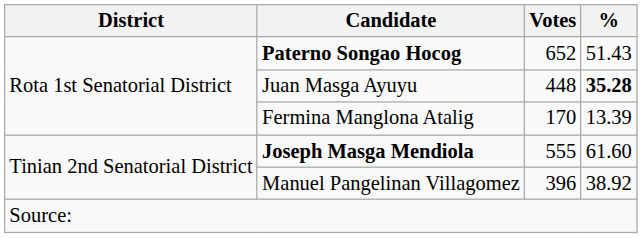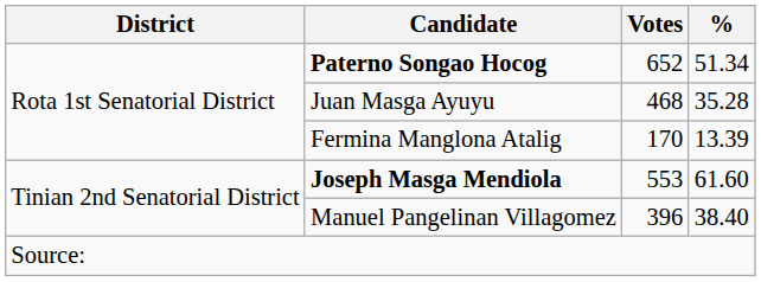Paterno Songao Hocog | %: 51.43 -> 51.34
Juan Masga Ayuyu | Votes: 448 -> 468
Juan Masga Ayuyu | %: bold -> normal
Joseph Masga Mendiola | Votes: 555 -> 553
Manuel Pangelinan Villagomez | %: 38.92 -> 38.40
